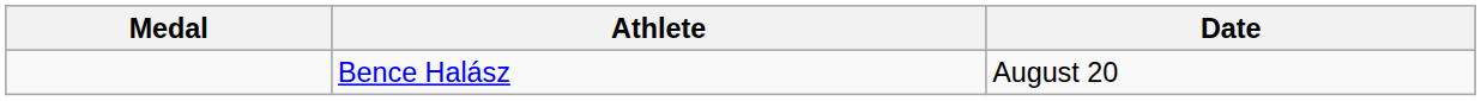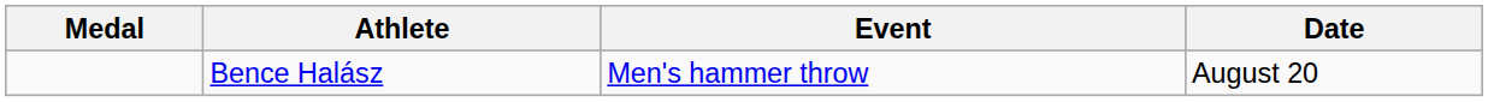+ column: Event | Men's hammer throw
